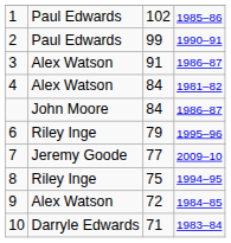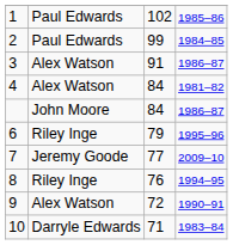2 | column 4: 1990–91 -> 1984–85
8 | column 3: 75 -> 76
9 | column 4: 1984–85 -> 1990–91
